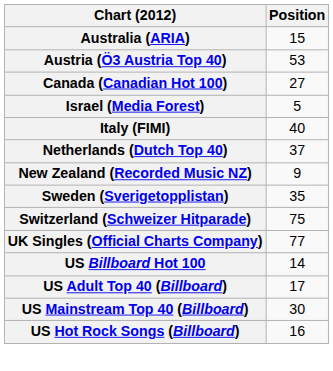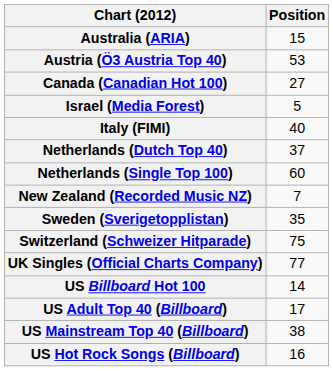+ row: Netherlands (Single Top 100) | 60
New Zealand (Recorded Music NZ) | Position: 9 -> 7
US Mainstream Top 40 (Billboard) | Position: 30 -> 38
